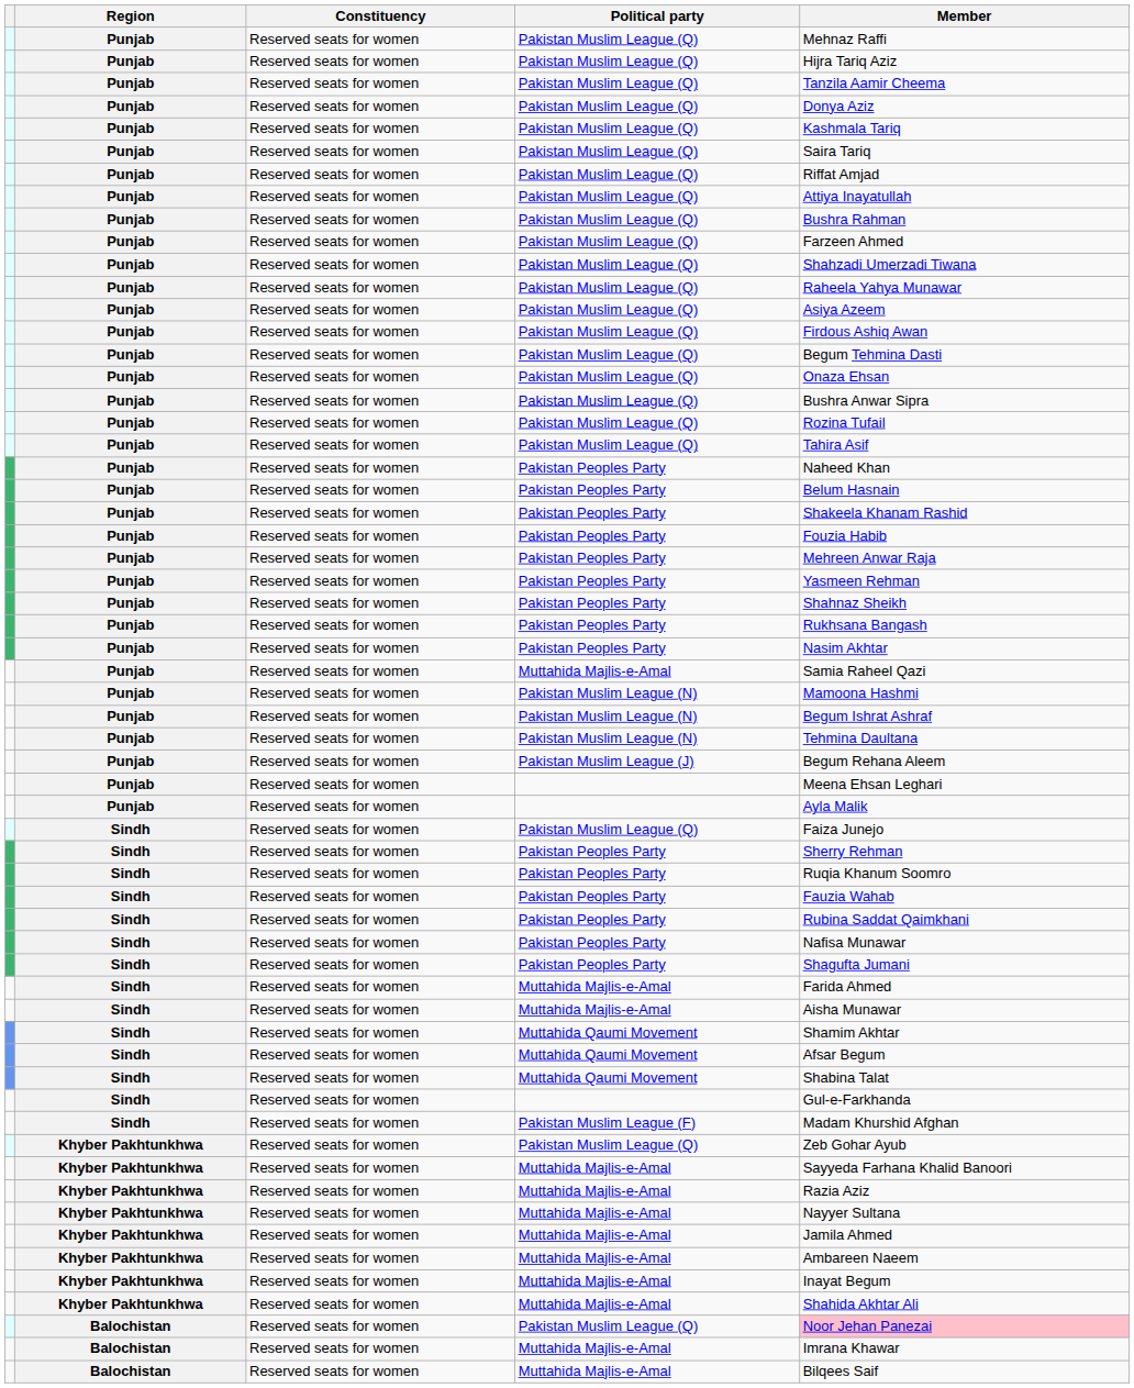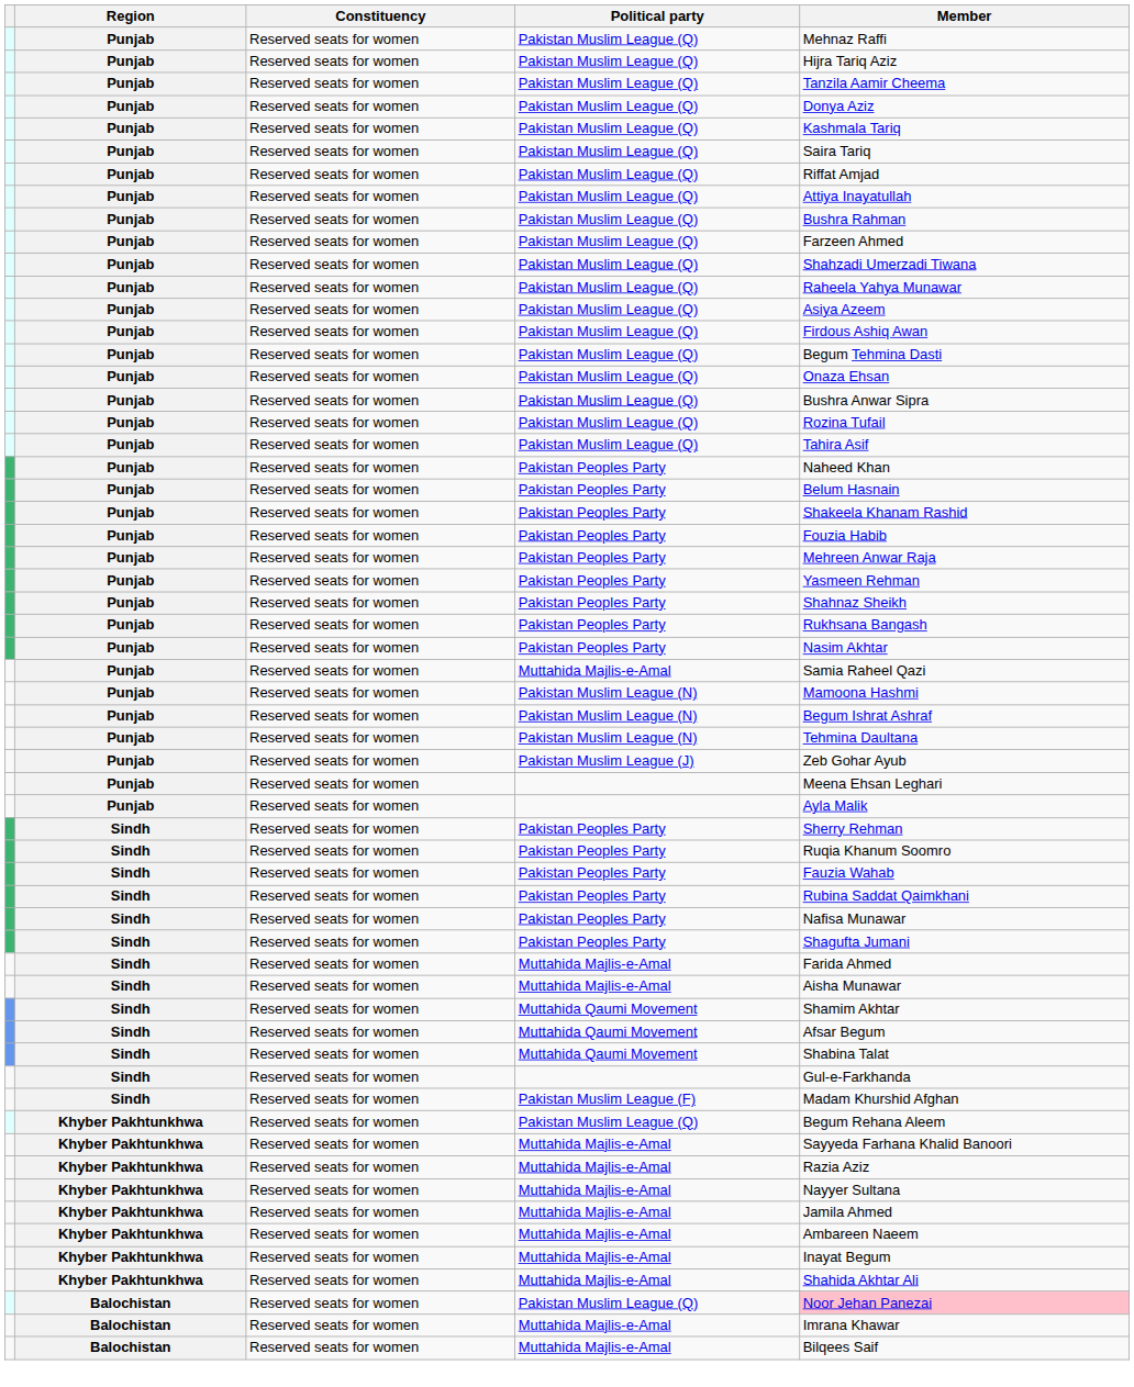Pakistan Muslim League (J) | Member: Begum Rehana Aleem -> Zeb Gohar Ayub
- row: Sindh | Reserved seats for women | Pakistan Muslim League (Q) | Faiza Junejo
Khyber Pakhtunkhwa / Pakistan Muslim League (Q) | Member: Zeb Gohar Ayub -> Begum Rehana Aleem
